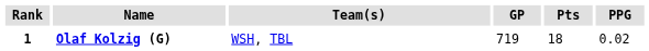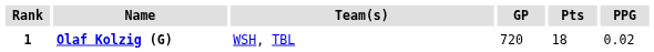1 | GP: 719 -> 720
